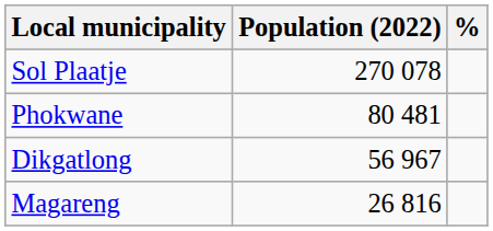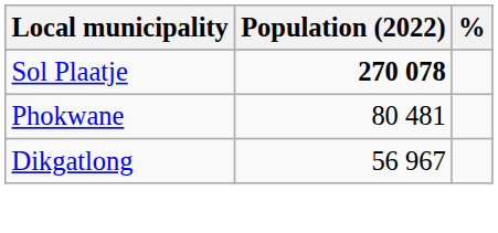Sol Plaatje | Population (2022): normal -> bold
- row: Magareng | 26 816
